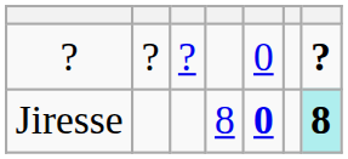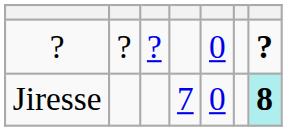Jiresse | column 4: 8 -> 7
Jiresse | column 5: bold -> normal
